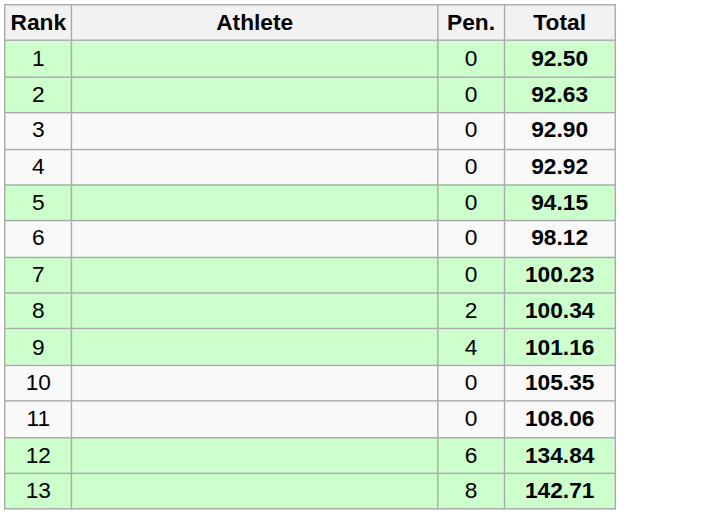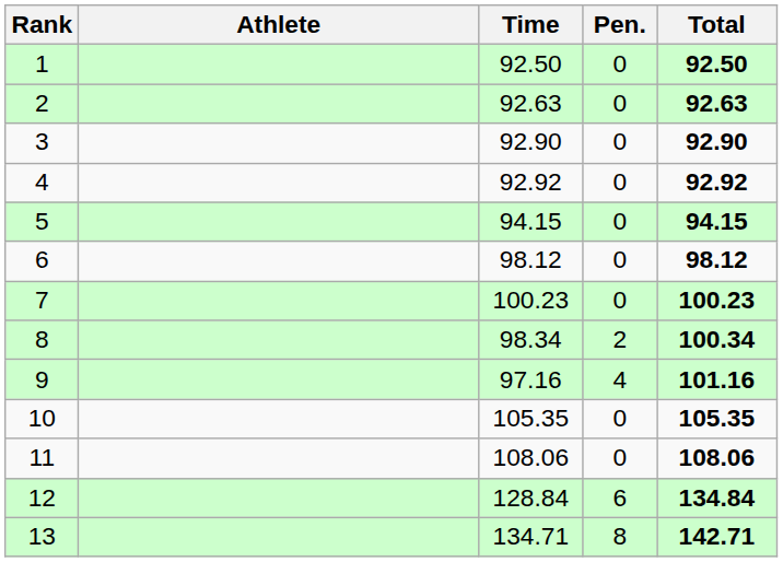+ column: Time | 92.50 | 92.63 | 92.90 | 92.92 | 94.15 | 98.12 | 100.23 | 98.34 | 97.16 | 105.35 | 108.06 | 128.84 | 134.71
